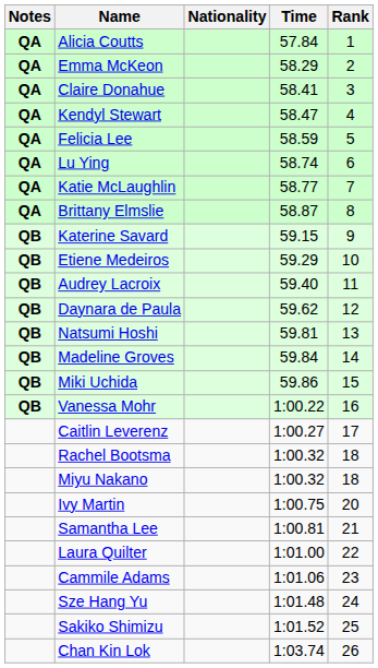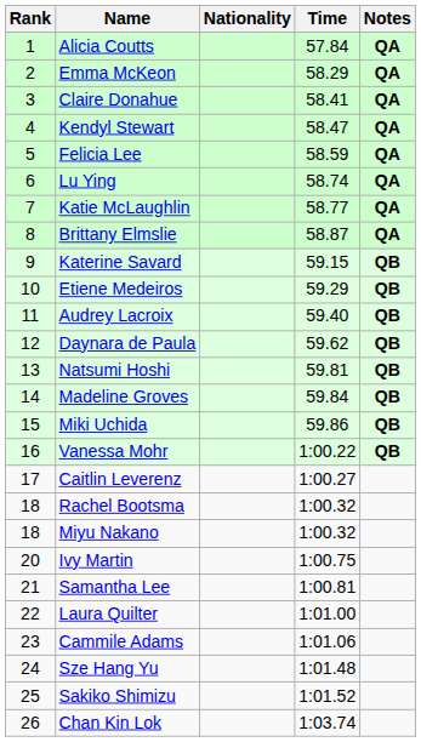columns swapped: Rank <-> Notes
